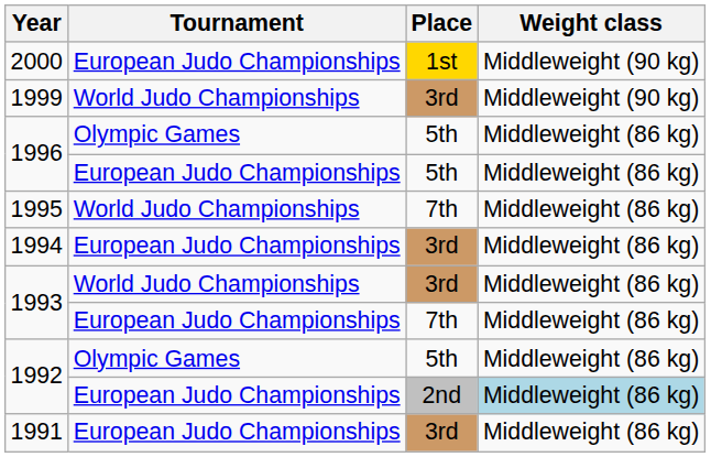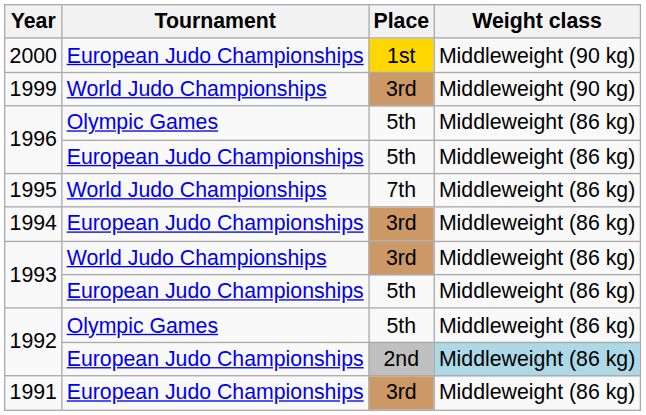1993 / European Judo Championships | Place: 7th -> 5th
